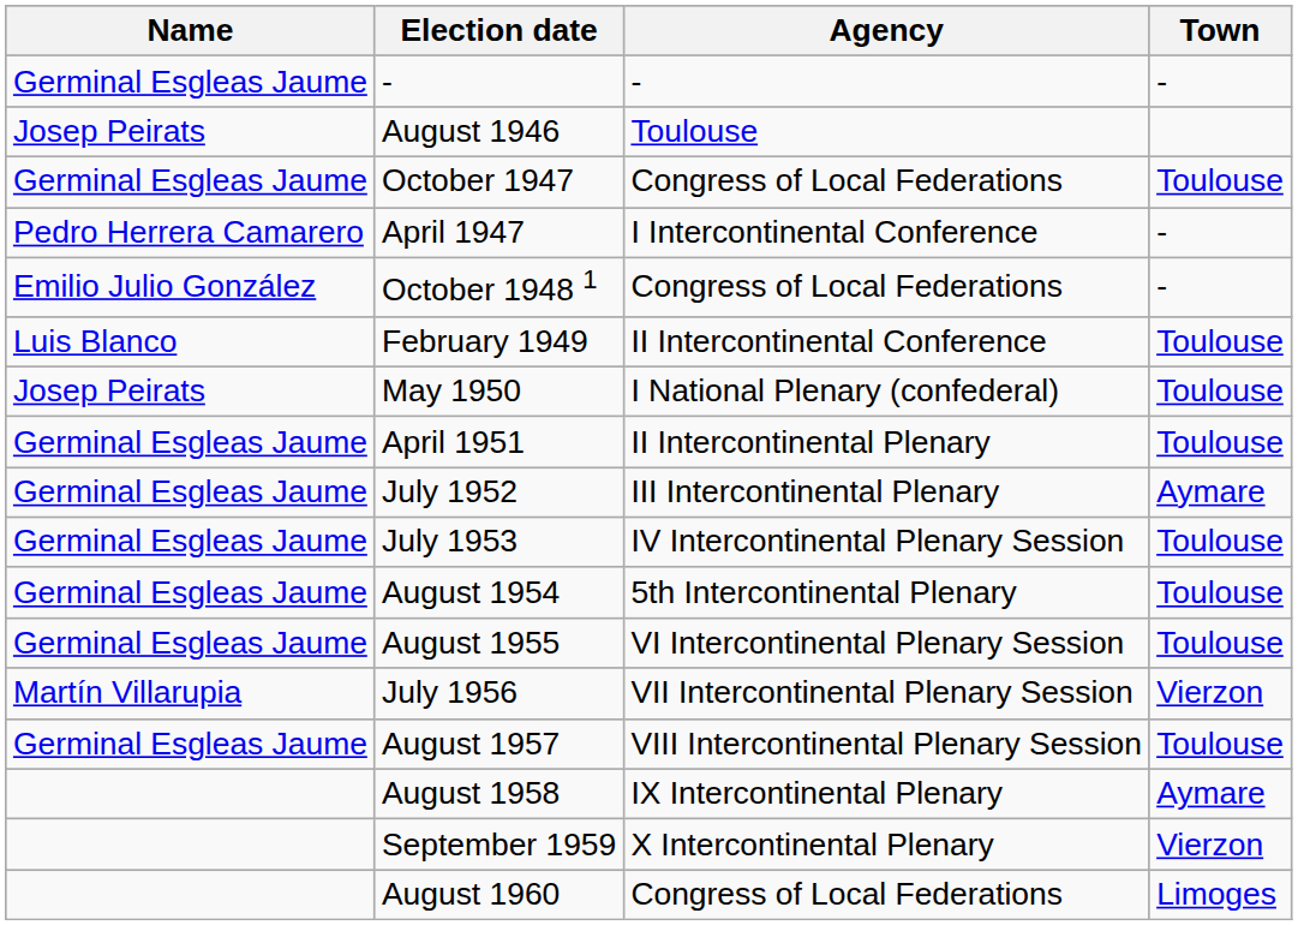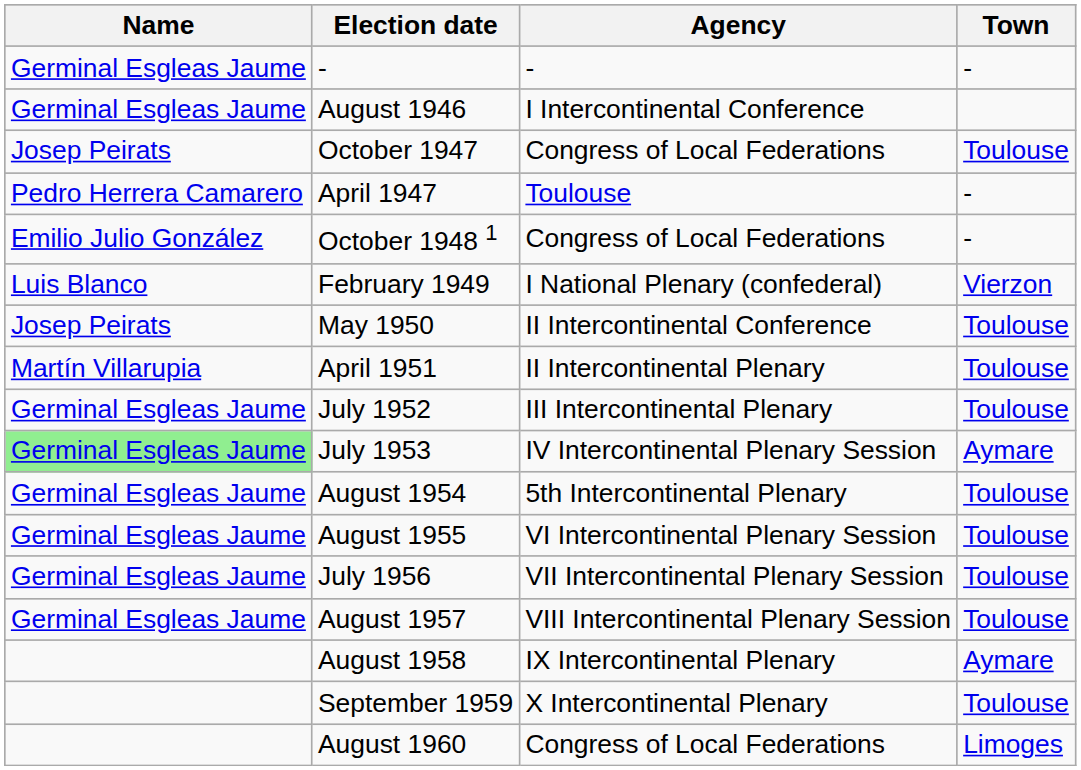August 1946 | Name: Josep Peirats -> Germinal Esgleas Jaume
August 1946 | Agency: Toulouse -> I Intercontinental Conference
October 1947 | Name: Germinal Esgleas Jaume -> Josep Peirats
April 1947 | Agency: I Intercontinental Conference -> Toulouse
February 1949 | Agency: II Intercontinental Conference -> I National Plenary (confederal)
February 1949 | Town: Toulouse -> Vierzon
May 1950 | Agency: I National Plenary (confederal) -> II Intercontinental Conference
April 1951 | Name: Germinal Esgleas Jaume -> Martín Villarupia
July 1952 | Town: Aymare -> Toulouse
July 1953 | Name: no background -> lightgreen background
July 1953 | Town: Toulouse -> Aymare
July 1956 | Name: Martín Villarupia -> Germinal Esgleas Jaume
July 1956 | Town: Vierzon -> Toulouse
September 1959 | Town: Vierzon -> Toulouse
